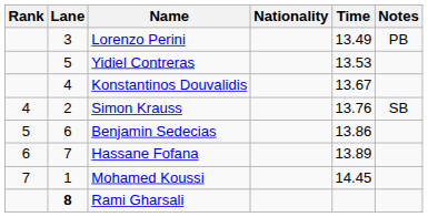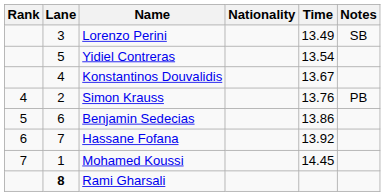Lorenzo Perini | Notes: PB -> SB
Yidiel Contreras | Time: 13.53 -> 13.54
Simon Krauss | Notes: SB -> PB
Hassane Fofana | Time: 13.89 -> 13.92
